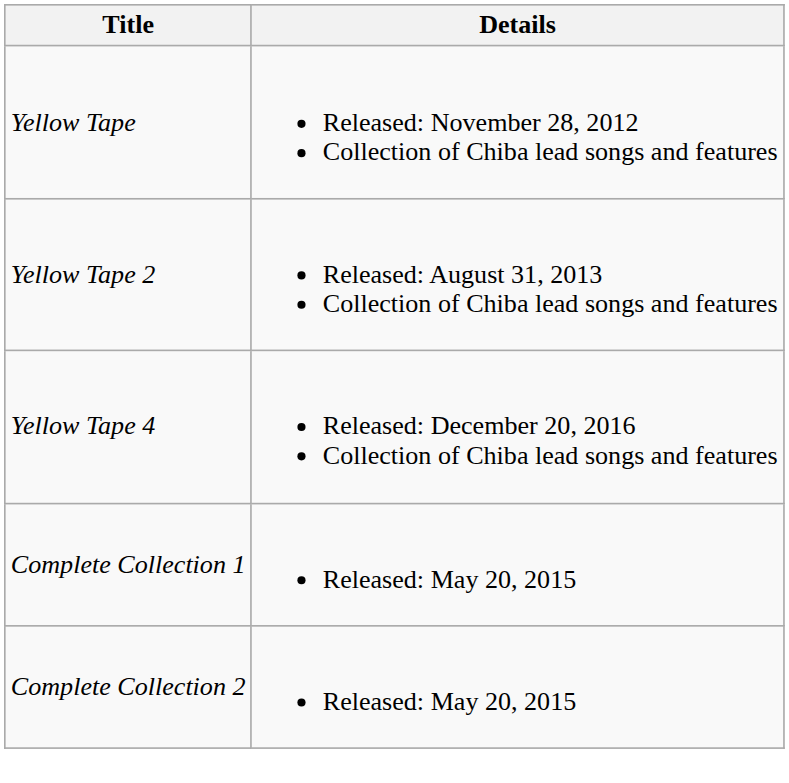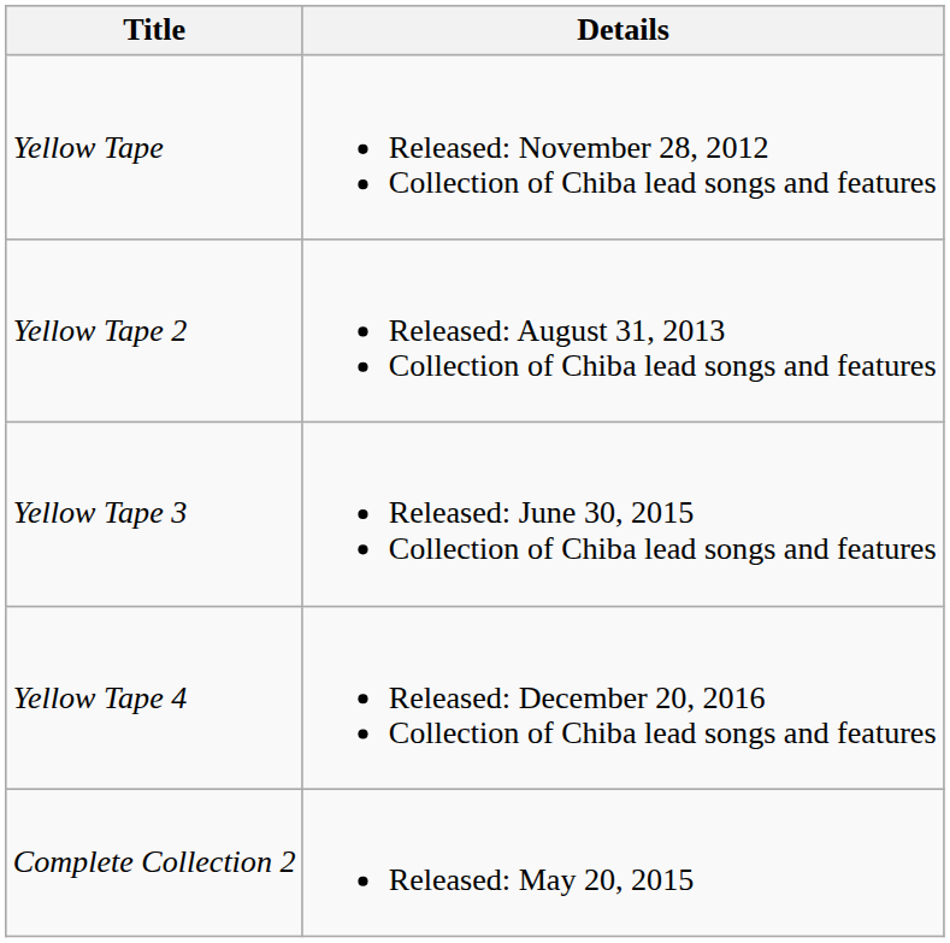+ row: Yellow Tape 3 | Released: June 30, 2015 Collection of Chiba lead songs and features
- row: Complete Collection 1 | Released: May 20, 2015
